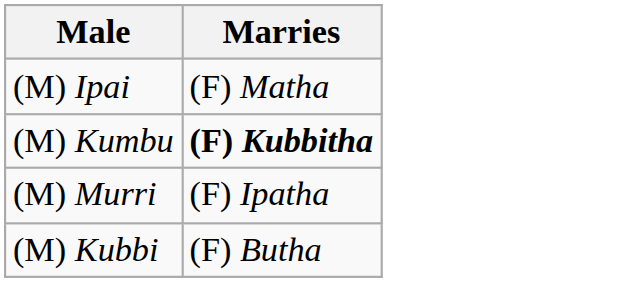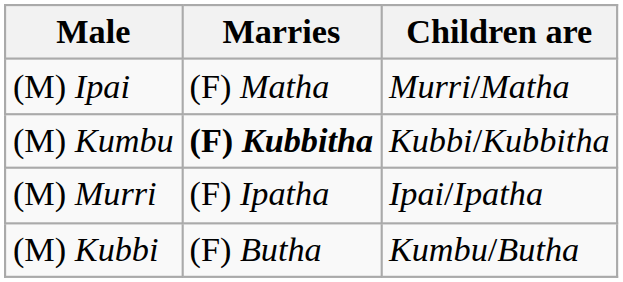+ column: Children are | Murri/Matha | Kubbi/Kubbitha | Ipai/Ipatha | Kumbu/Butha
